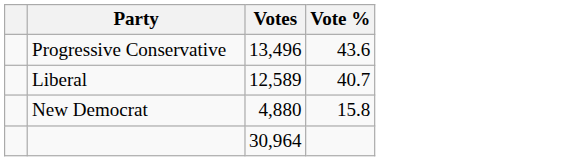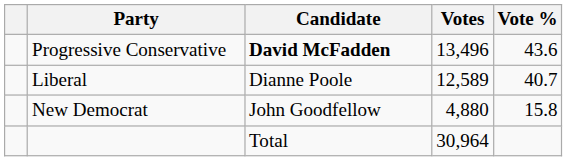+ column: Candidate | David McFadden | Dianne Poole | John Goodfellow | Total
